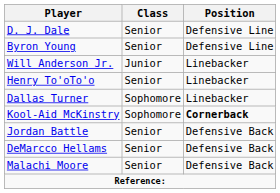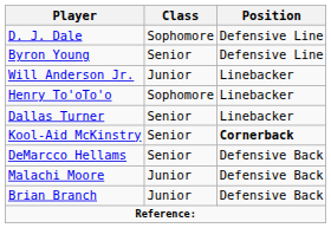D. J. Dale | Class: Senior -> Sophomore
Henry To'oTo'o | Class: Senior -> Sophomore
Dallas Turner | Class: Sophomore -> Senior
Kool-Aid McKinstry | Class: Sophomore -> Senior
- row: Jordan Battle | Senior | Defensive Back
Malachi Moore | Class: Senior -> Junior
+ row: Brian Branch | Junior | Defensive Back
